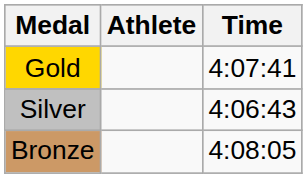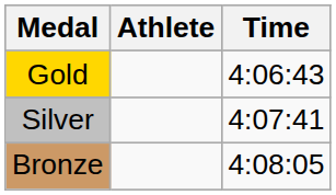Gold | Time: 4:07:41 -> 4:06:43
Silver | Time: 4:06:43 -> 4:07:41
